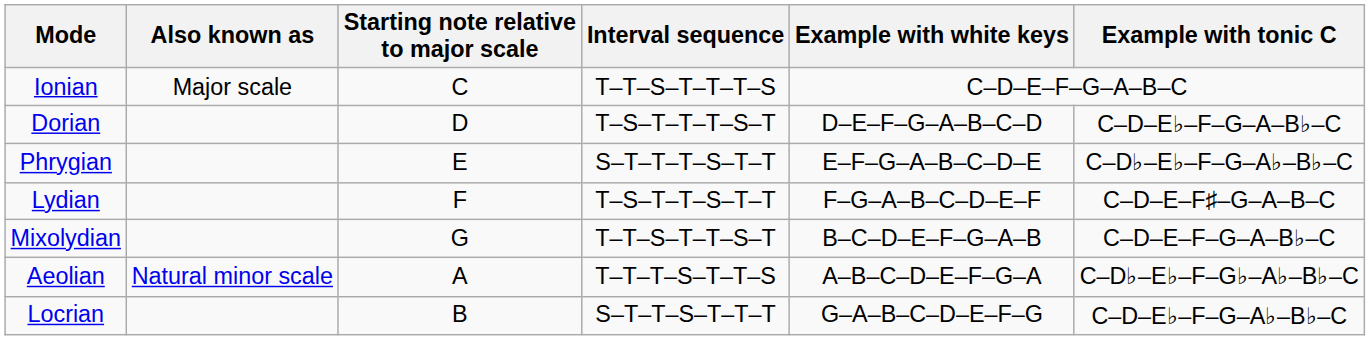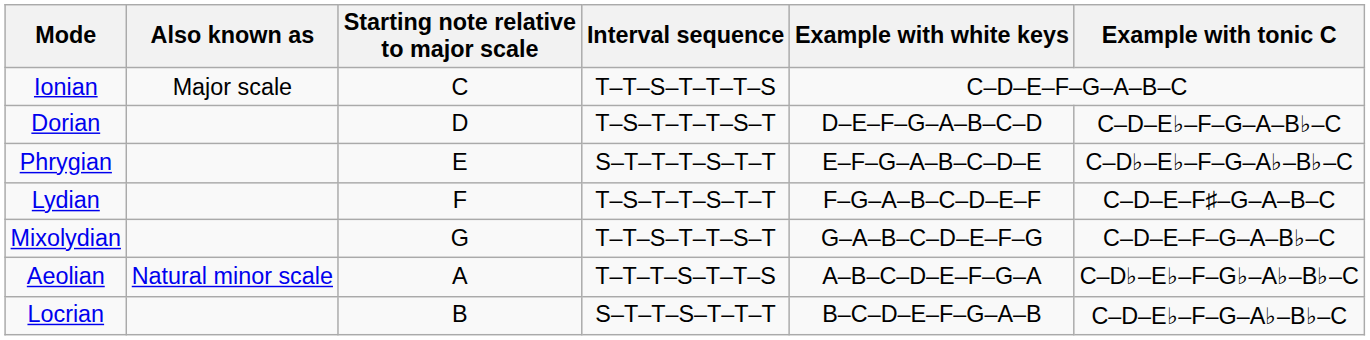Mixolydian | Example with white keys: B–C–D–E–F–G–A–B -> G–A–B–C–D–E–F–G
Locrian | Example with white keys: G–A–B–C–D–E–F–G -> B–C–D–E–F–G–A–B
